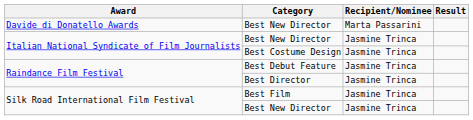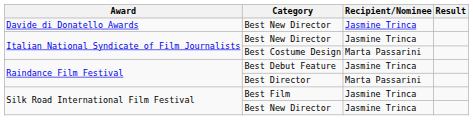Davide di Donatello Awards / Best New Director | Recipient/Nominee: Marta Passarini -> Jasmine Trinca
Best Costume Design | Recipient/Nominee: Jasmine Trinca -> Marta Passarini
Best Director | Recipient/Nominee: Jasmine Trinca -> Marta Passarini
